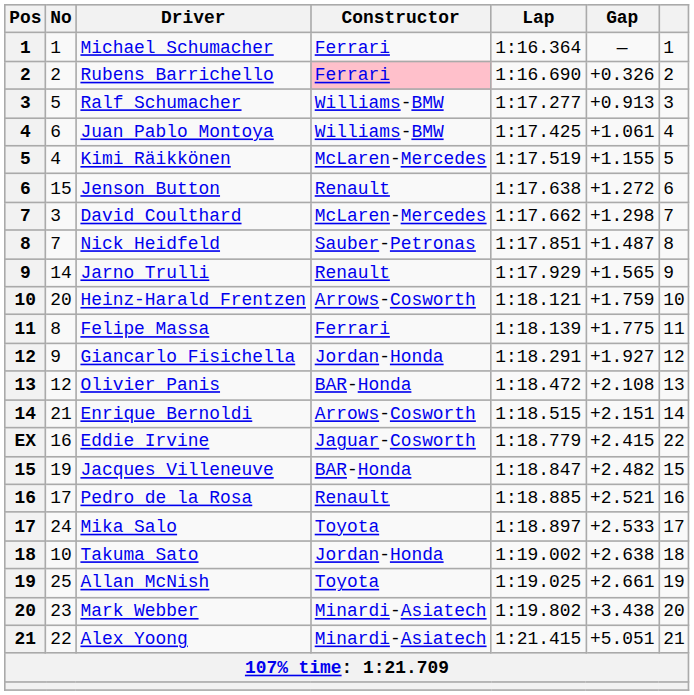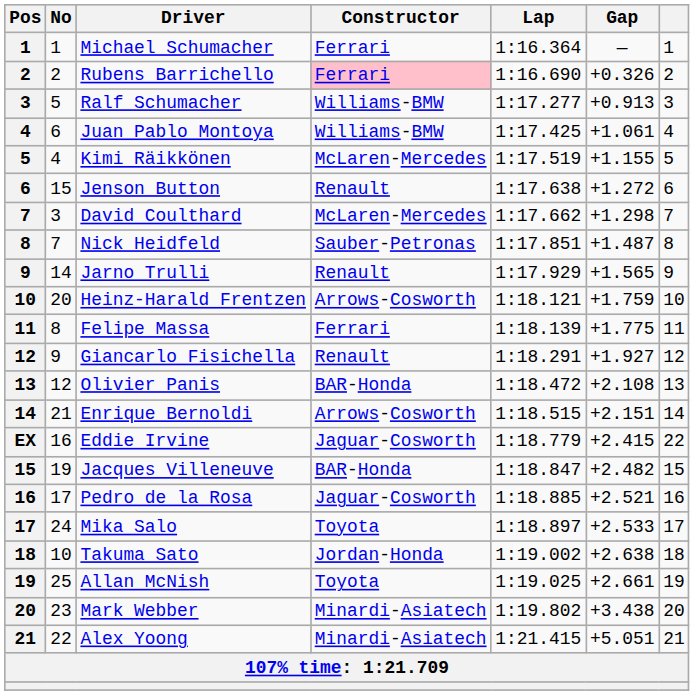Giancarlo Fisichella | Constructor: Jordan-Honda -> Renault
Pedro de la Rosa | Constructor: Renault -> Jaguar-Cosworth
